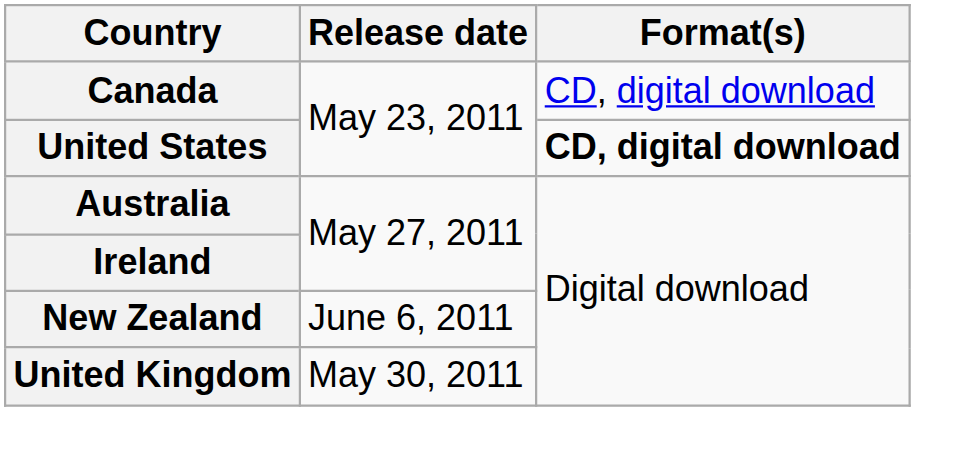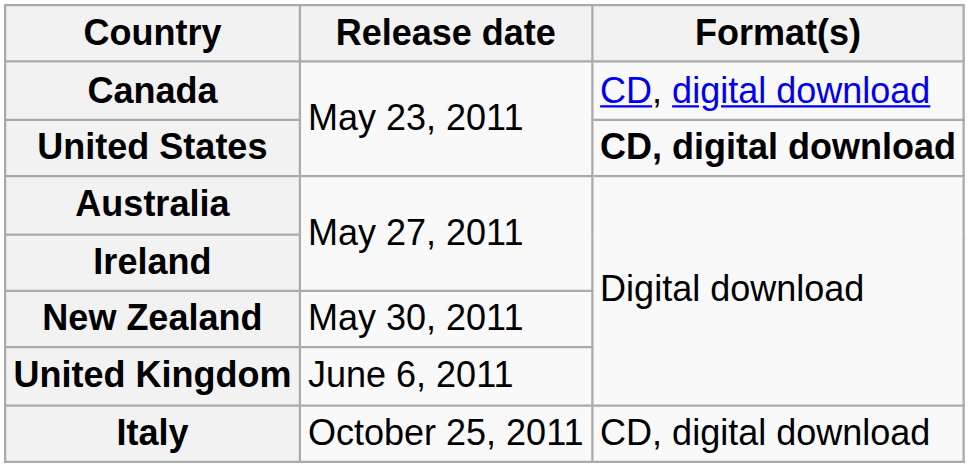New Zealand | Release date: June 6, 2011 -> May 30, 2011
United Kingdom | Release date: May 30, 2011 -> June 6, 2011
+ row: Italy | October 25, 2011 | CD, digital download
